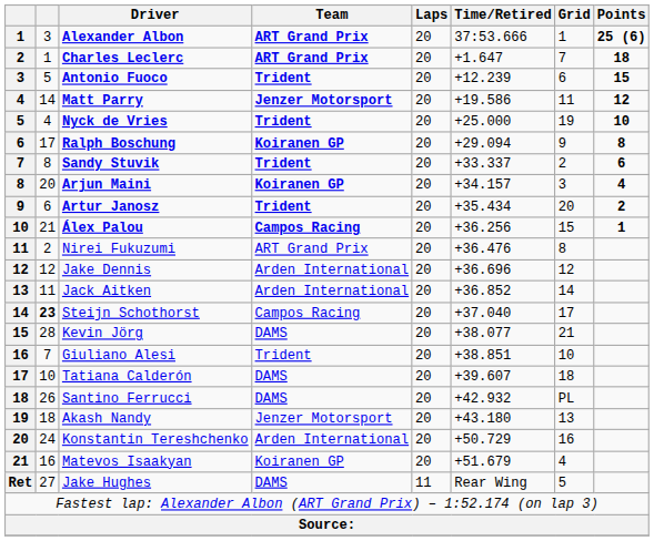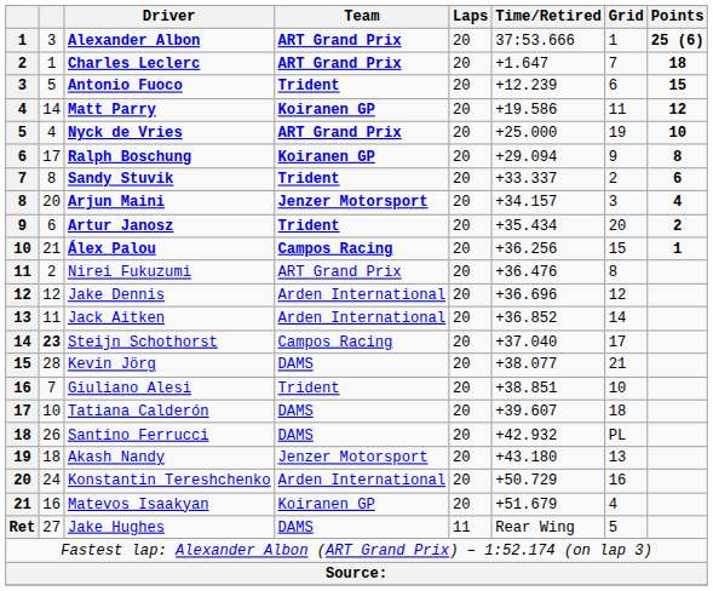Matt Parry | Team: Jenzer Motorsport -> Koiranen GP
Nyck de Vries | Team: Trident -> ART Grand Prix
Arjun Maini | Team: Koiranen GP -> Jenzer Motorsport
